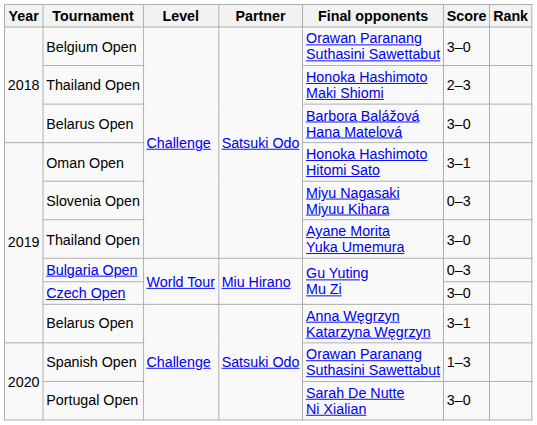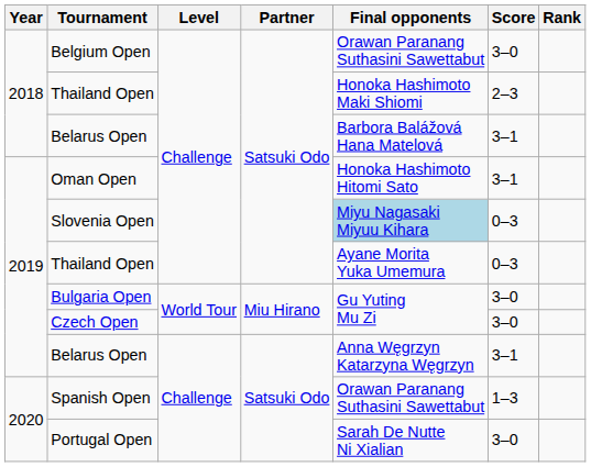2018 / Belarus Open | Score: 3–0 -> 3–1
Slovenia Open | Final opponents: no background -> lightblue background
2019 / Thailand Open | Score: 3–0 -> 0–3
Bulgaria Open | Score: 0–3 -> 3–0
